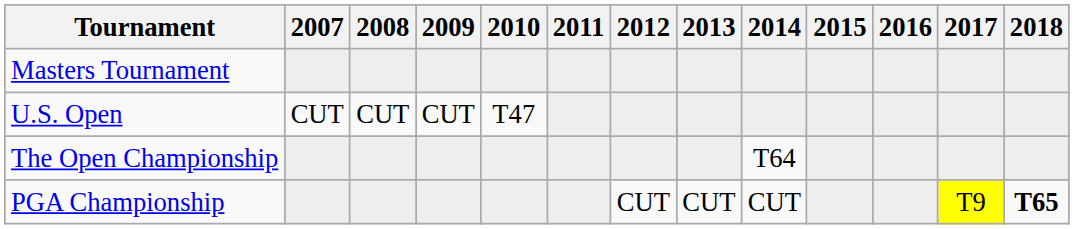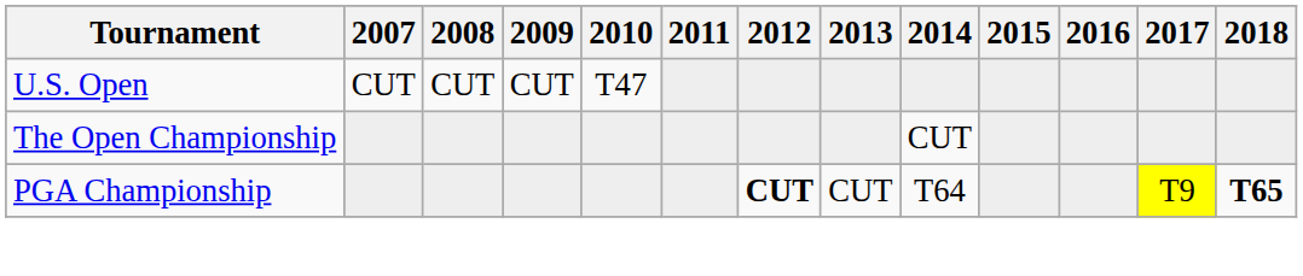- row: Masters Tournament
The Open Championship | 2014: T64 -> CUT
PGA Championship | 2012: normal -> bold
PGA Championship | 2014: CUT -> T64
